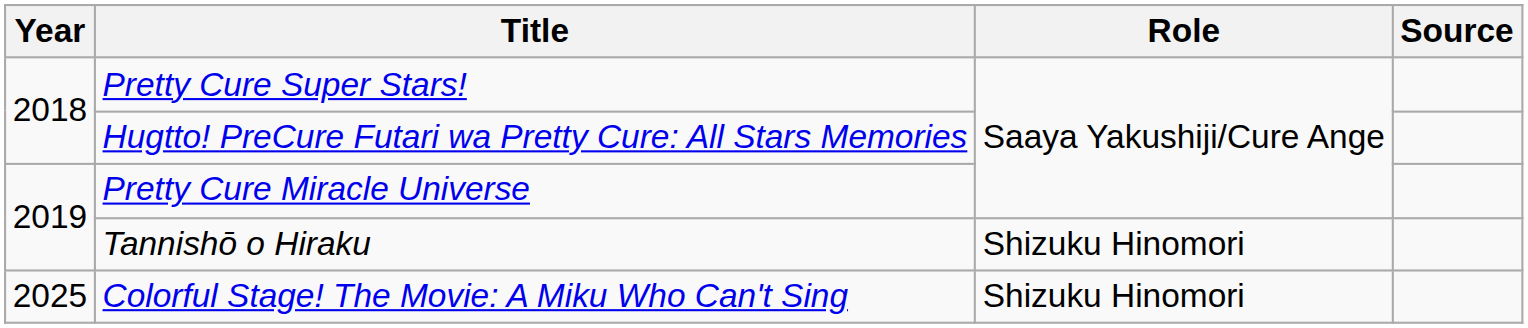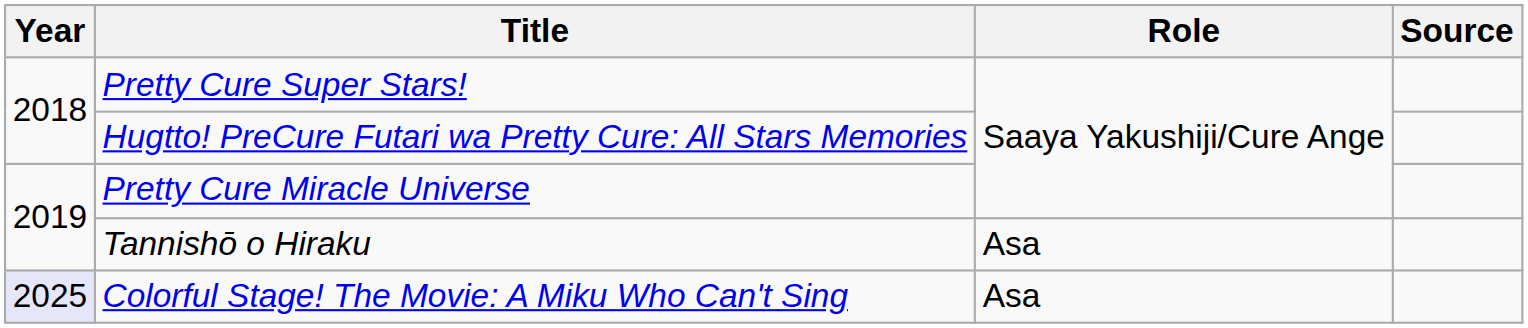Tannishō o Hiraku | Role: Shizuku Hinomori -> Asa
Colorful Stage! The Movie: A Miku Who Can't Sing | Year: no background -> lavender background
Colorful Stage! The Movie: A Miku Who Can't Sing | Role: Shizuku Hinomori -> Asa
